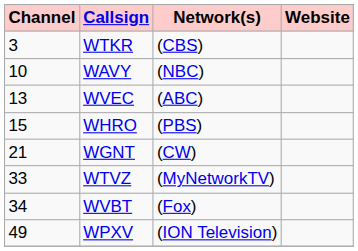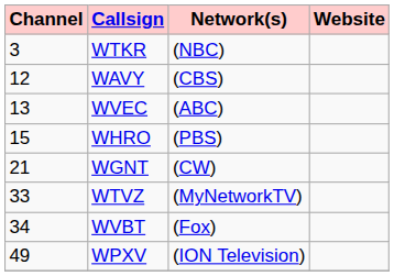WTKR | Network(s): (CBS) -> (NBC)
WAVY | Channel: 10 -> 12
WAVY | Network(s): (NBC) -> (CBS)
